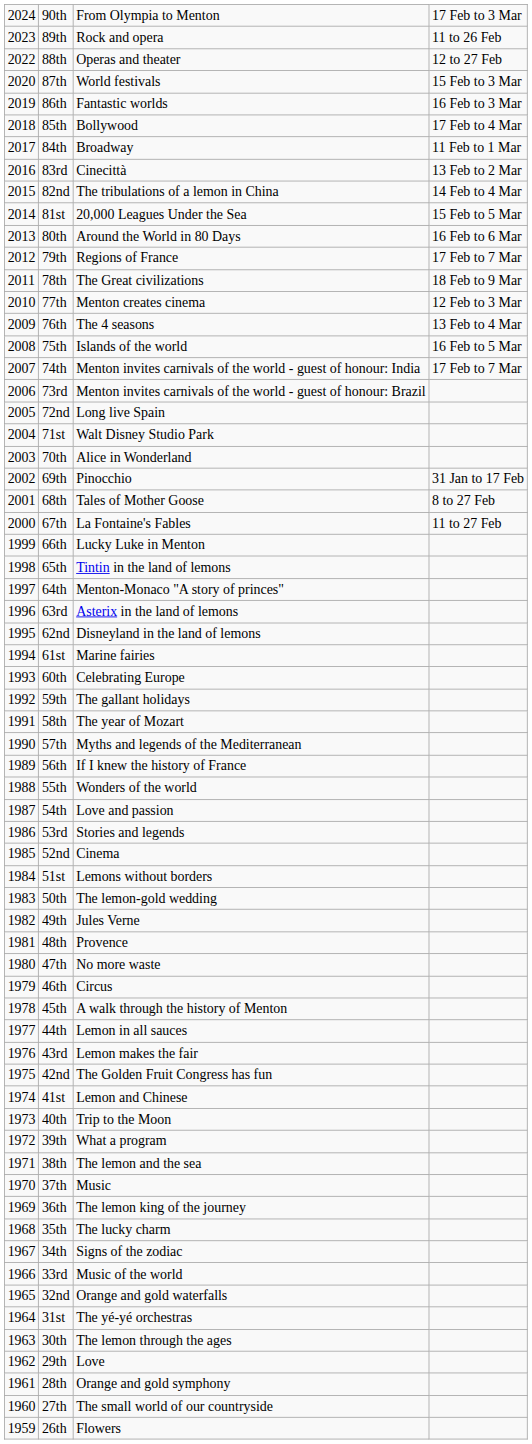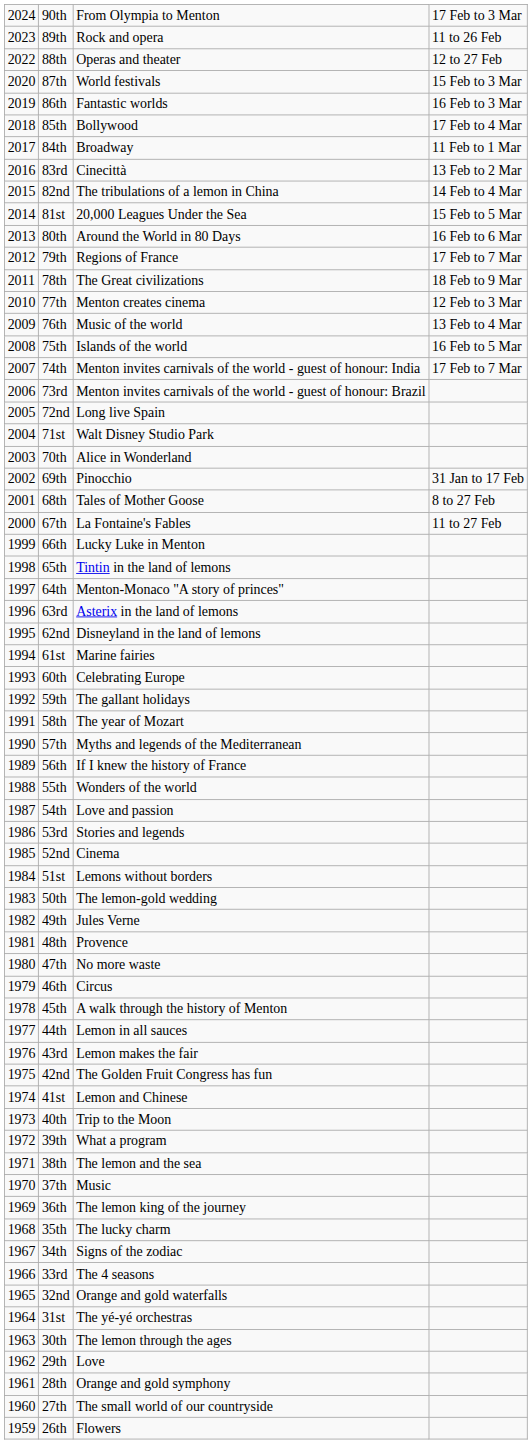76th | column 3: The 4 seasons -> Music of the world
33rd | column 3: Music of the world -> The 4 seasons
